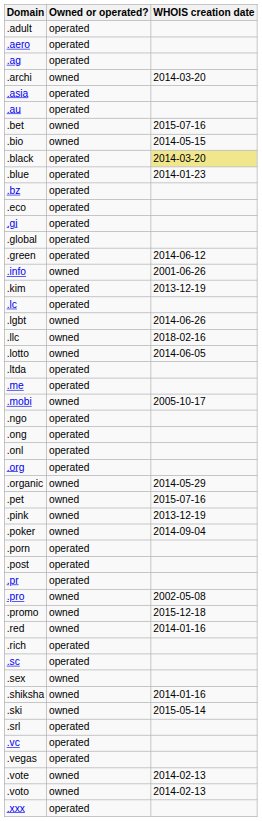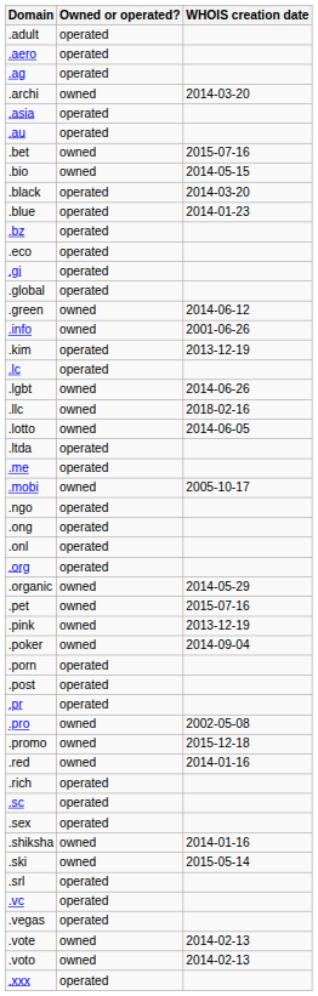.black | WHOIS creation date: khaki background -> no background
.green | Owned or operated?: operated -> owned
.sex | Owned or operated?: owned -> operated
